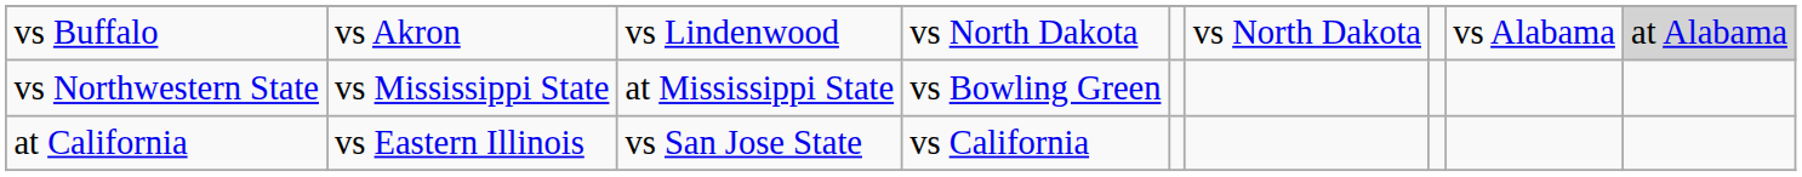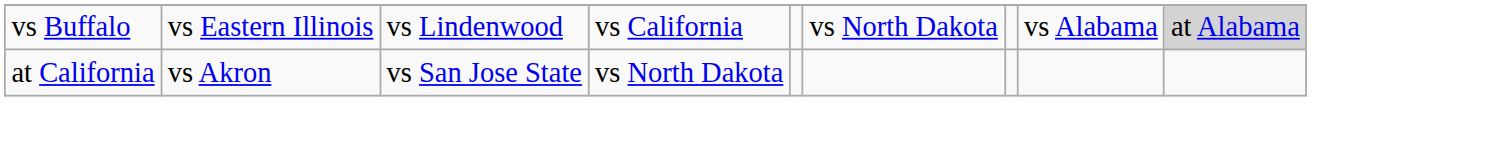vs Buffalo | column 2: vs Akron -> vs Eastern Illinois
vs Buffalo | column 4: vs North Dakota -> vs California
- row: vs Northwestern State | vs Mississippi State | at Mississippi State | vs Bowling Green
at California | column 2: vs Eastern Illinois -> vs Akron
at California | column 4: vs California -> vs North Dakota
